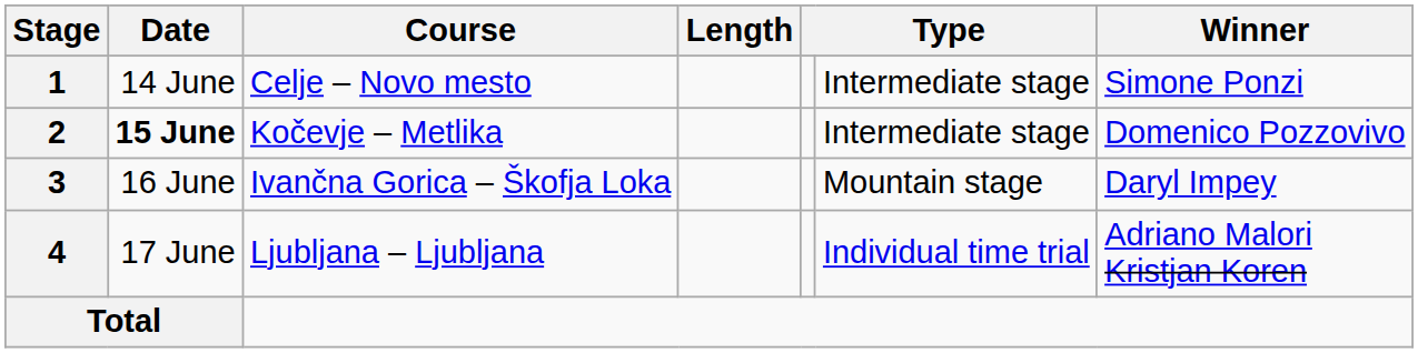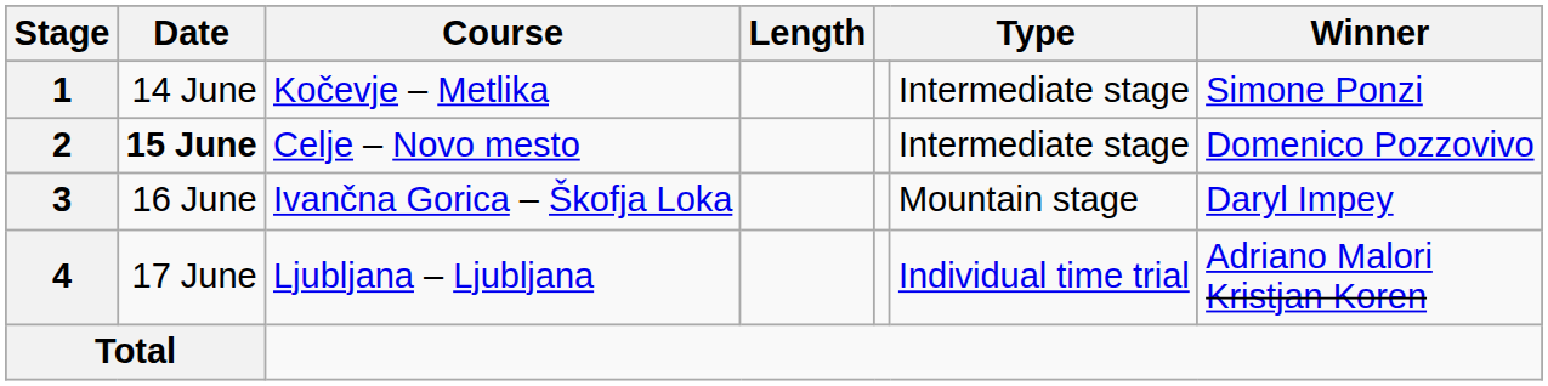1 | Course: Celje – Novo mesto -> Kočevje – Metlika
2 | Course: Kočevje – Metlika -> Celje – Novo mesto
